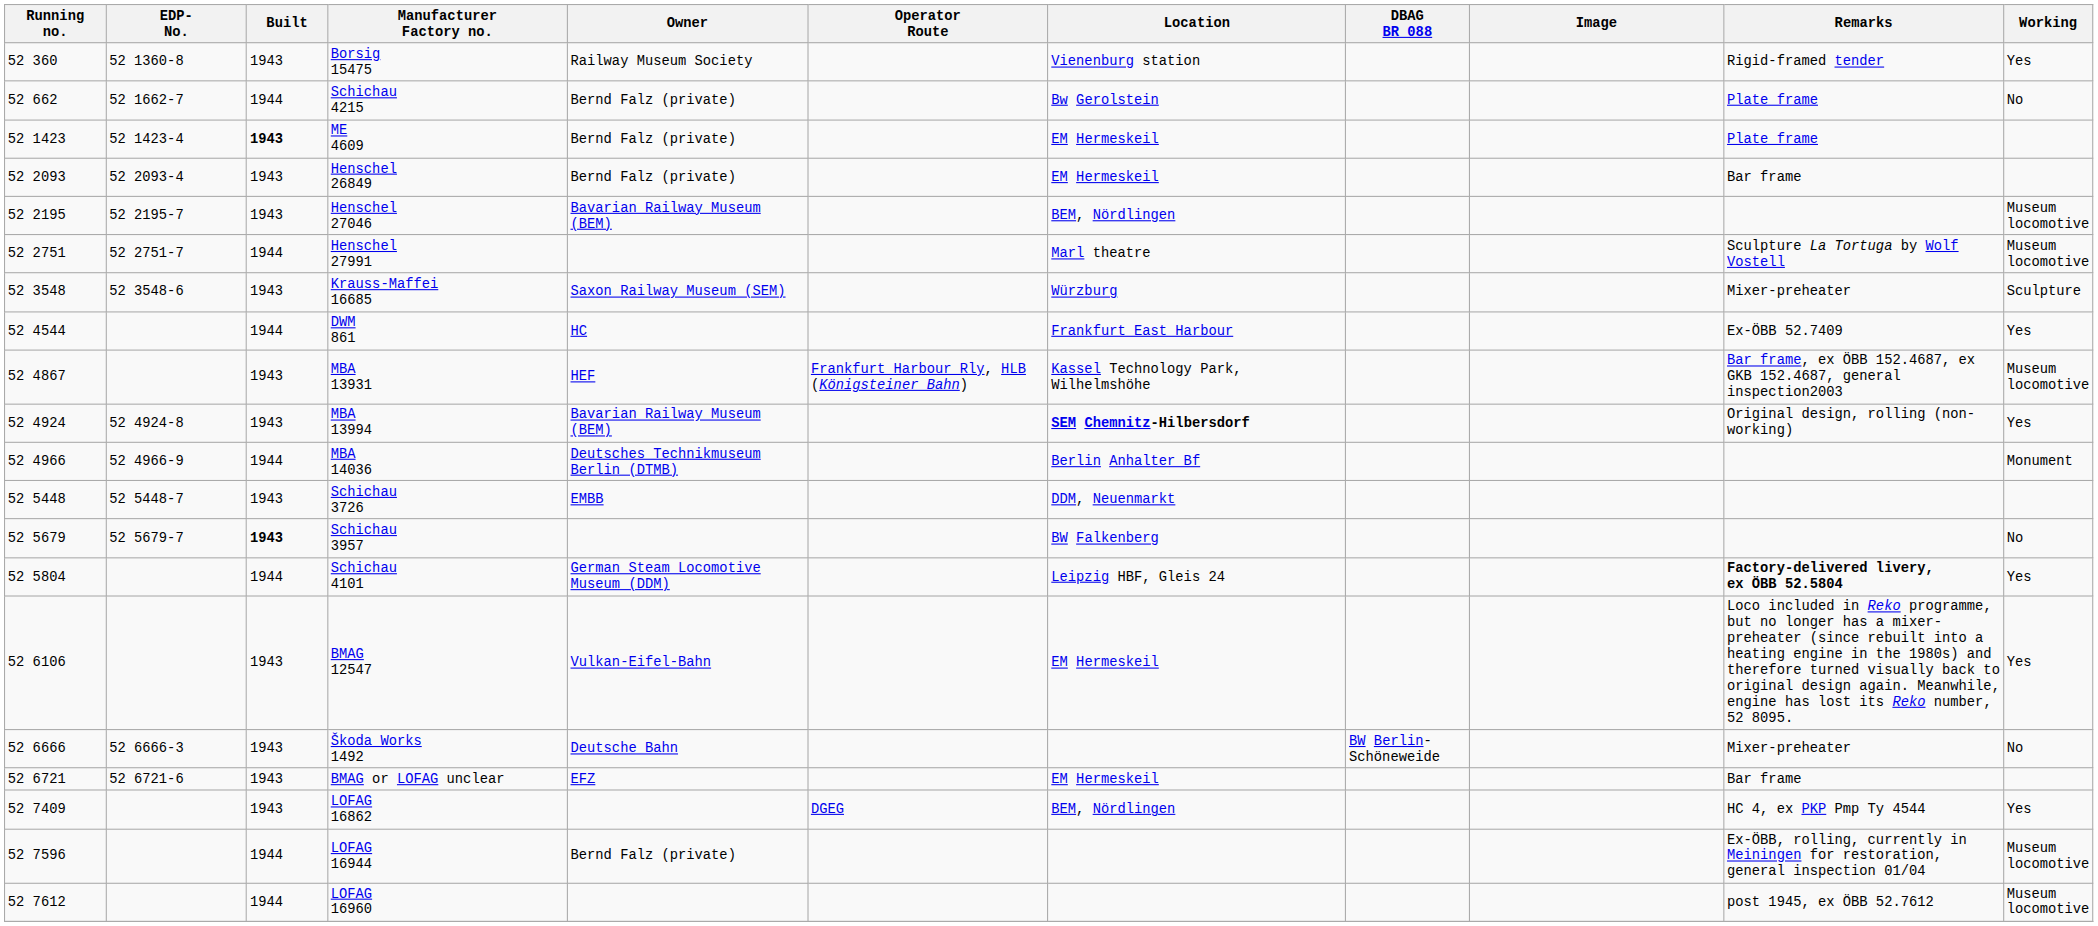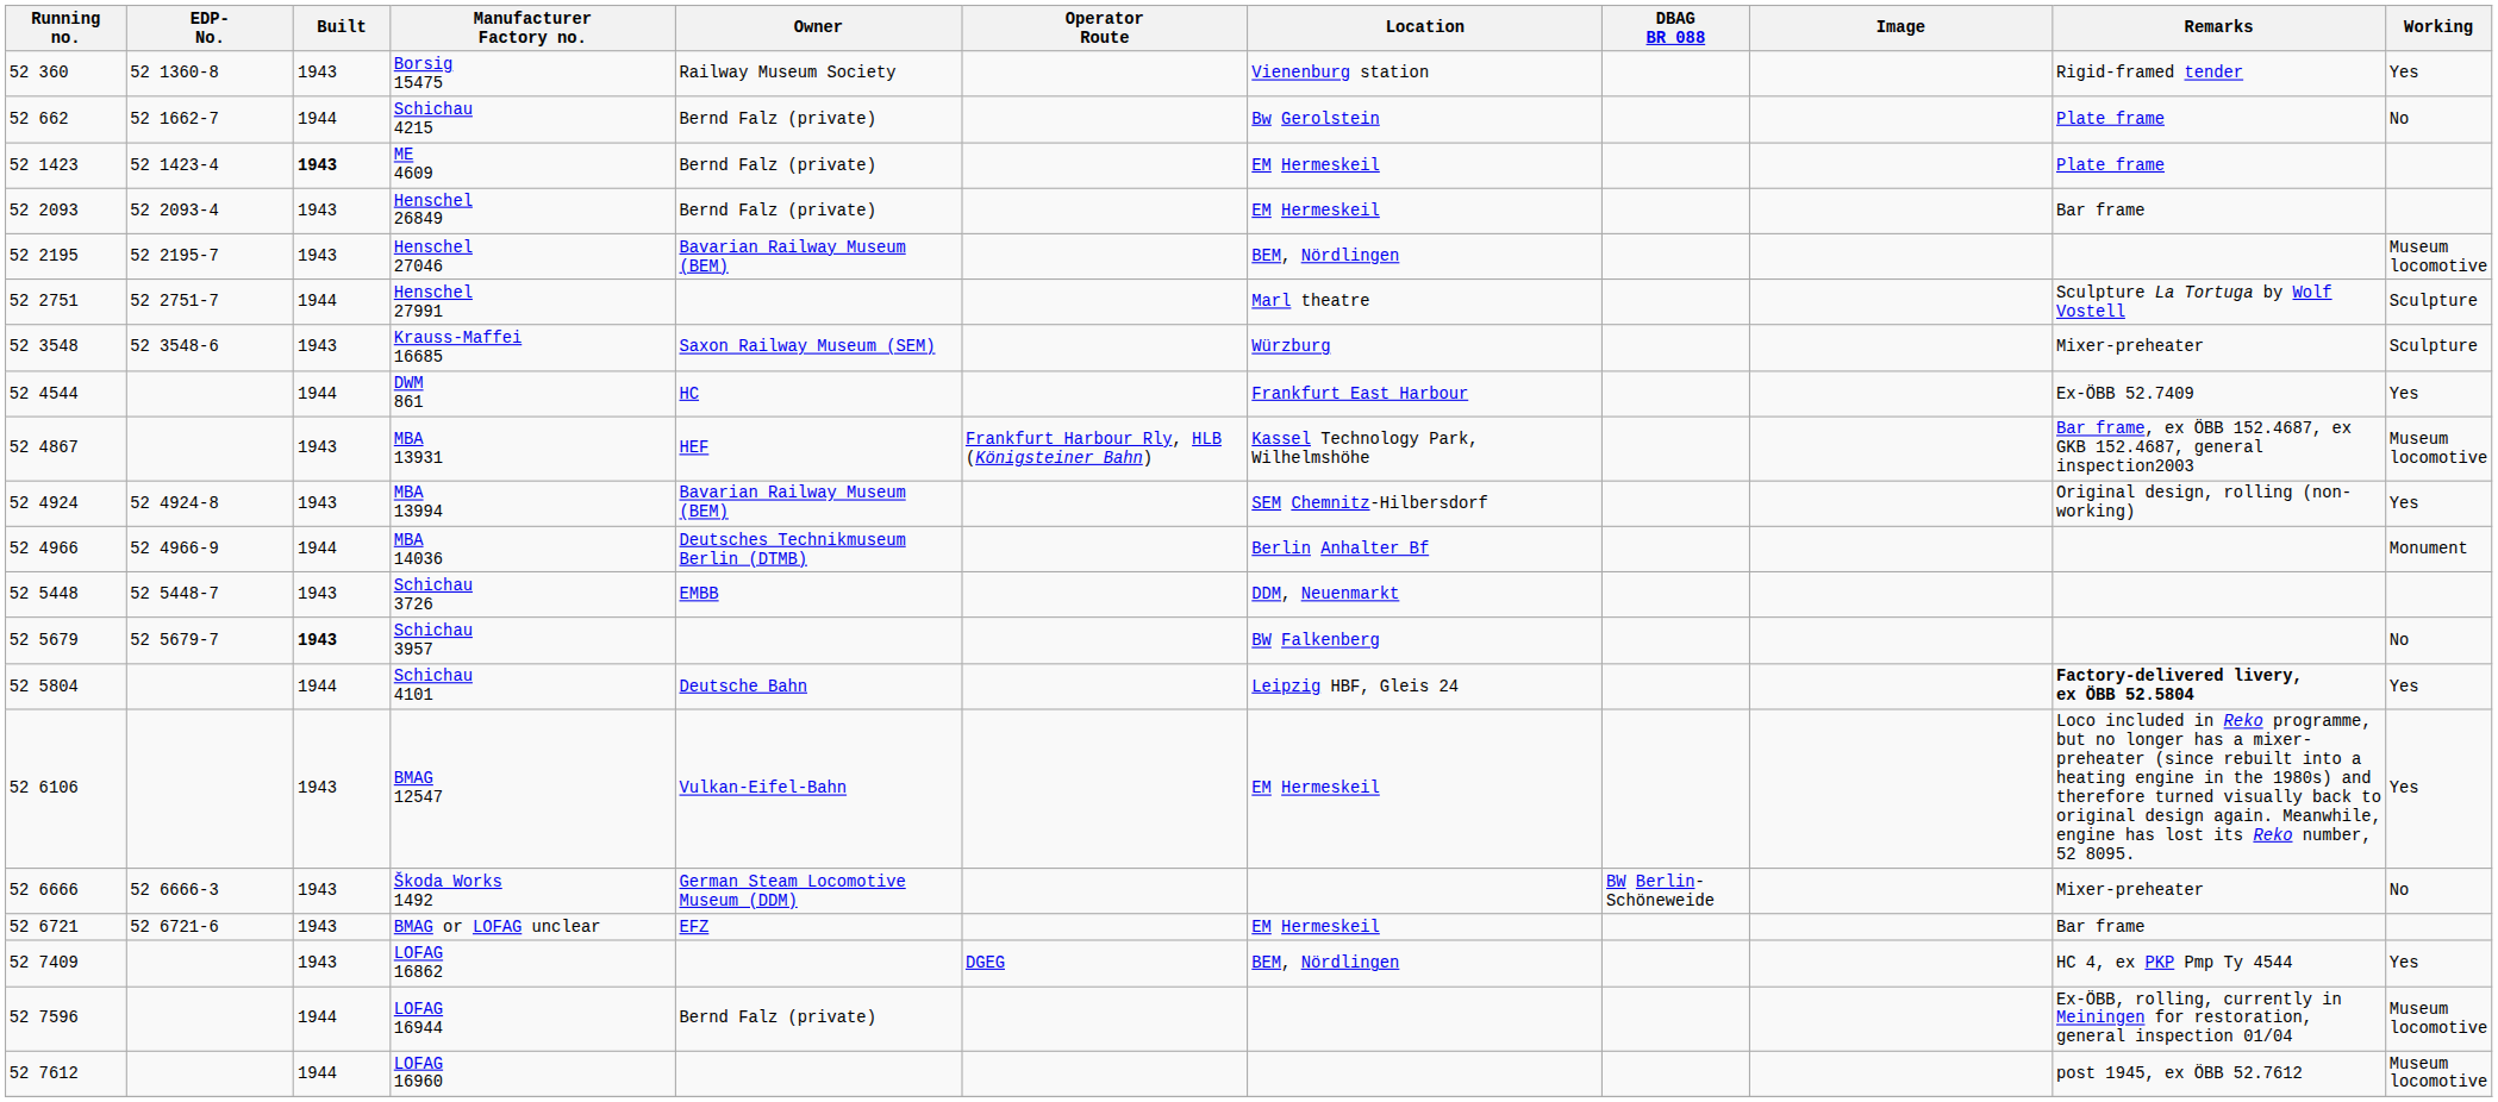Henschel 27991 | Working: Museum locomotive -> Sculpture
MBA 13994 | Location: bold -> normal
Schichau 4101 | Owner: German Steam Locomotive Museum (DDM) -> Deutsche Bahn
Škoda Works 1492 | Owner: Deutsche Bahn -> German Steam Locomotive Museum (DDM)
